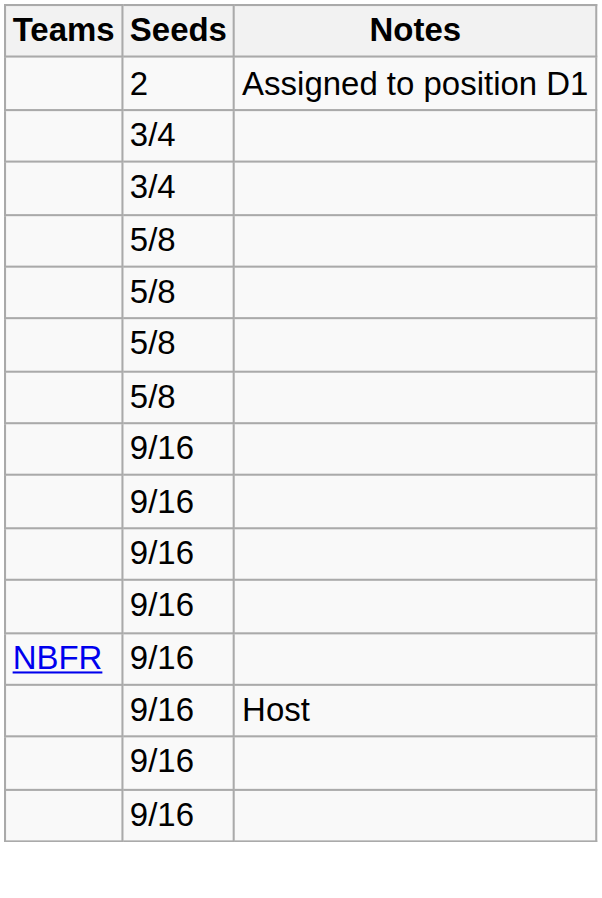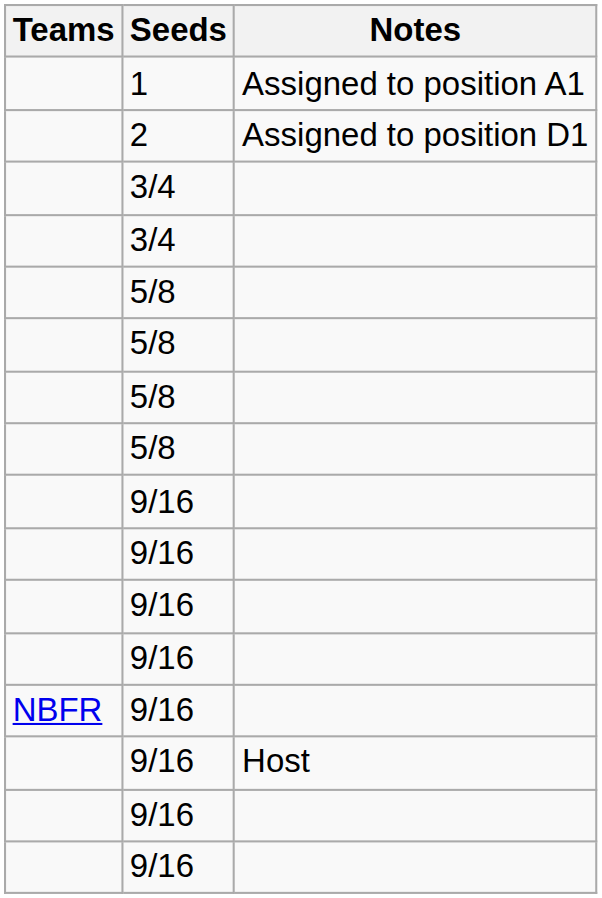+ row: 1 | Assigned to position A1
